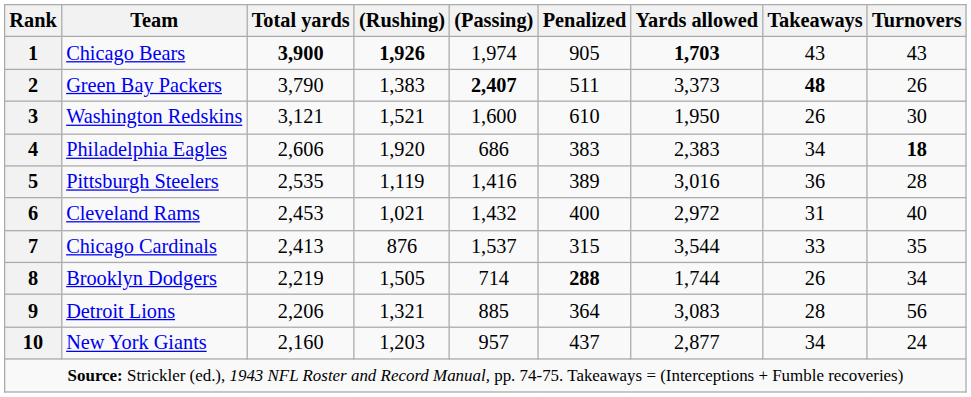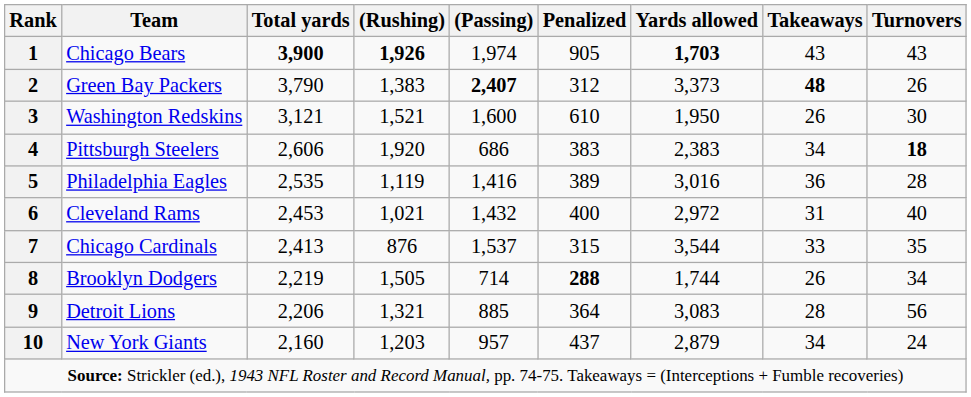2 | Penalized: 511 -> 312
4 | Team: Philadelphia Eagles -> Pittsburgh Steelers
5 | Team: Pittsburgh Steelers -> Philadelphia Eagles
10 | Yards allowed: 2,877 -> 2,879
